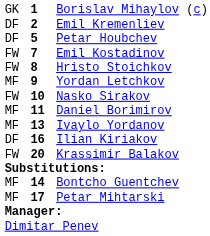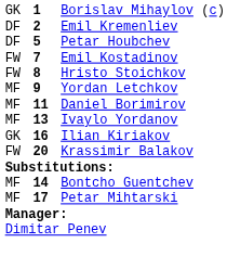- row: FW | 10 | Nasko Sirakov
Ilian Kiriakov | column 1: DF -> GK
